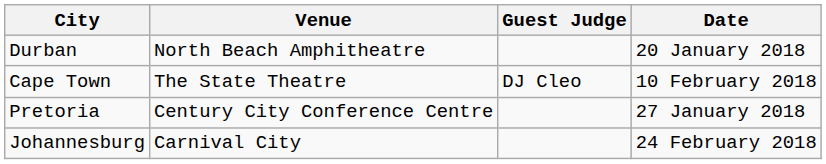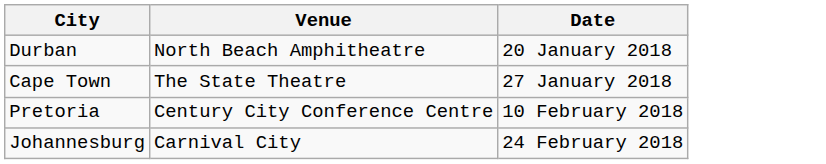- column: Guest Judge | DJ Cleo
Cape Town | Date: 10 February 2018 -> 27 January 2018
Pretoria | Date: 27 January 2018 -> 10 February 2018
